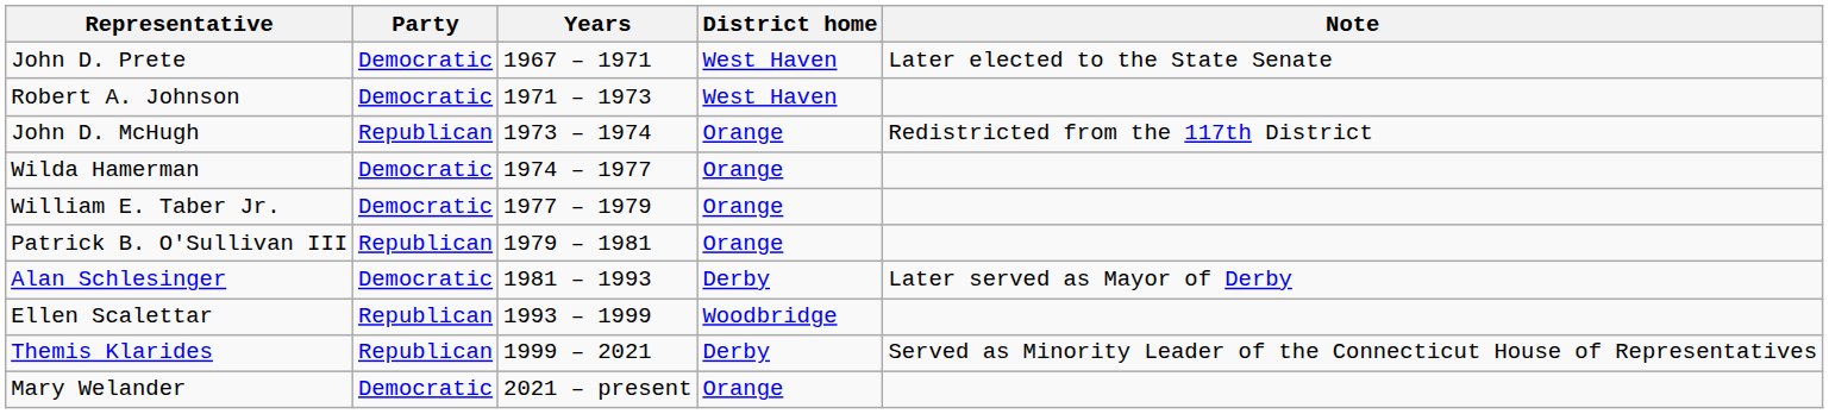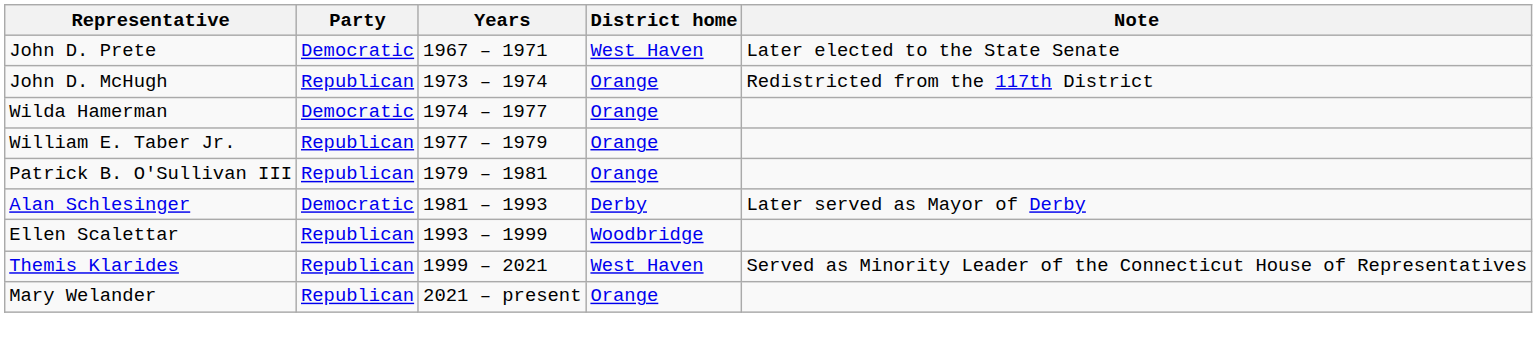- row: Robert A. Johnson | Democratic | 1971 – 1973 | West Haven
William E. Taber Jr. | Party: Democratic -> Republican
Themis Klarides | District home: Derby -> West Haven
Mary Welander | Party: Democratic -> Republican
